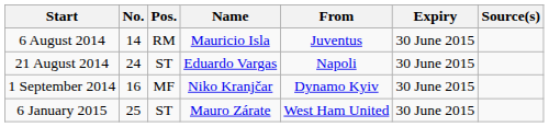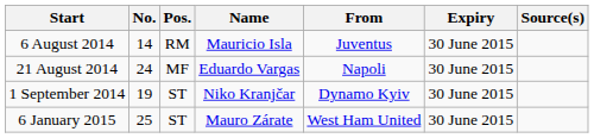21 August 2014 | Pos.: ST -> MF
1 September 2014 | No.: 16 -> 19
1 September 2014 | Pos.: MF -> ST
